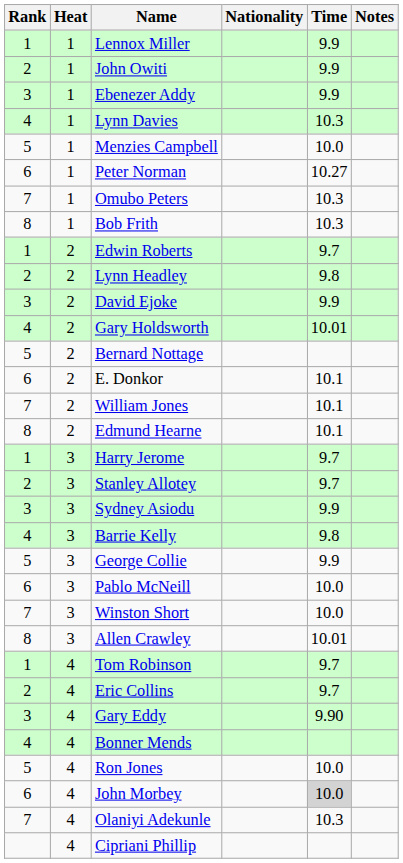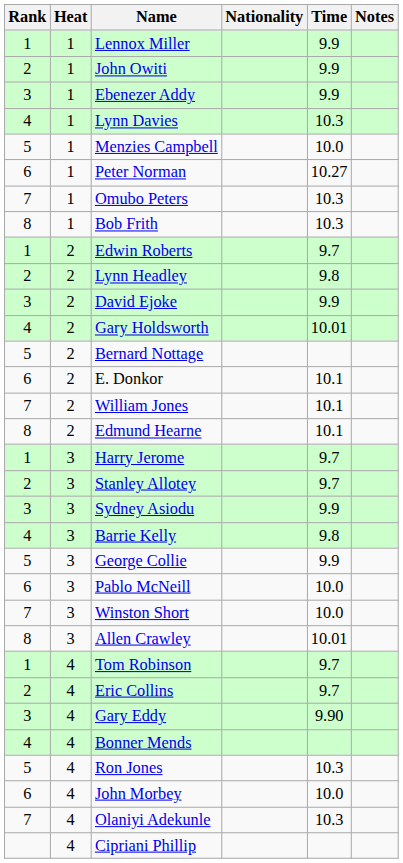Ron Jones | Time: 10.0 -> 10.3
John Morbey | Time: lightgrey background -> no background
